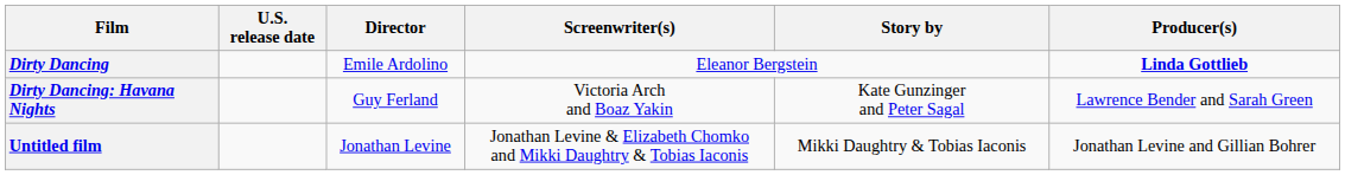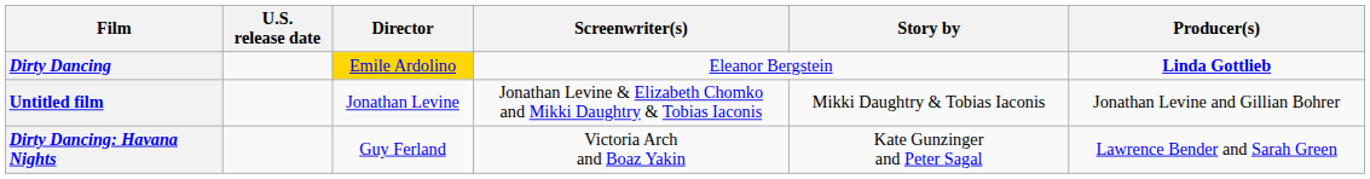Dirty Dancing | Director: no background -> gold background
rows swapped: Dirty Dancing: Havana Nights <-> Untitled film
